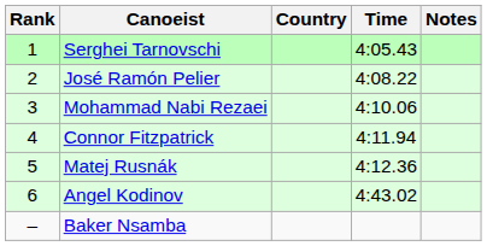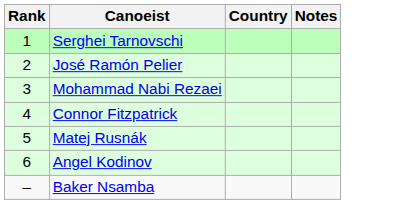- column: Time | 4:05.43 | 4:08.22 | 4:10.06 | 4:11.94 | 4:12.36 | 4:43.02
